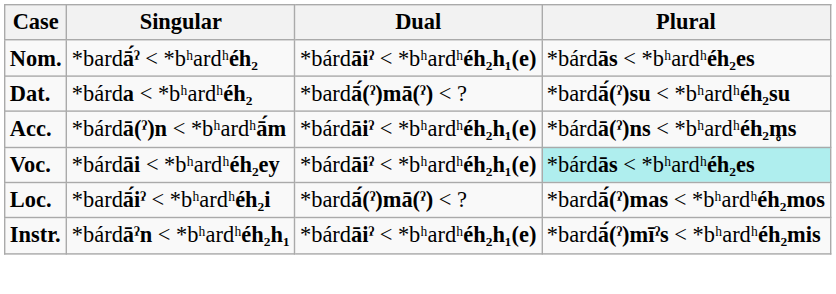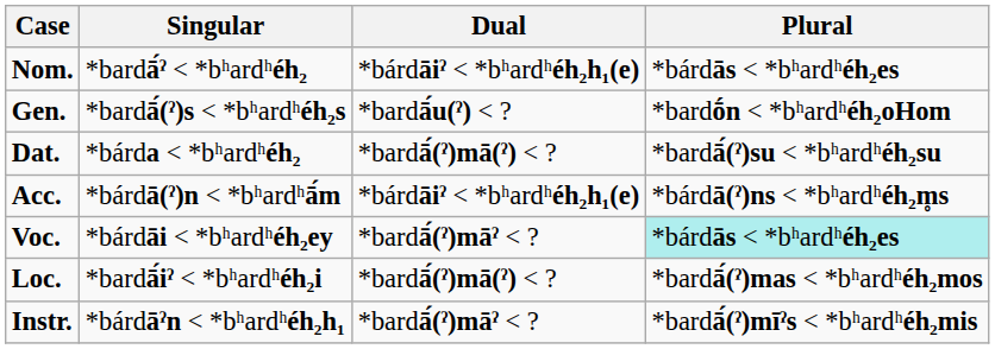+ row: Gen. | *bardā́(ˀ)s < *bʰardʰéh₂s | *bardā́u(ˀ) < ? | *bardṓn < *bʰardʰéh₂oHom
Voc. | Dual: *bárdāiˀ < *bʰardʰéh₂h₁(e) -> *bardā́(ˀ)māˀ < ?
Instr. | Dual: *bárdāiˀ < *bʰardʰéh₂h₁(e) -> *bardā́(ˀ)māˀ < ?
